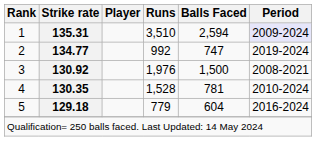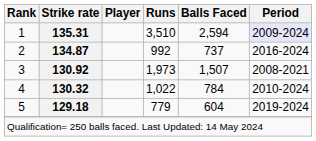2 | Strike rate: 134.77 -> 134.87
2 | Balls Faced: 747 -> 737
2 | Period: 2019-2024 -> 2016-2024
3 | Runs: 1,976 -> 1,973
3 | Balls Faced: 1,500 -> 1,507
4 | Strike rate: 130.35 -> 130.32
4 | Runs: 1,528 -> 1,022
4 | Balls Faced: 781 -> 784
5 | Period: 2016-2024 -> 2019-2024
